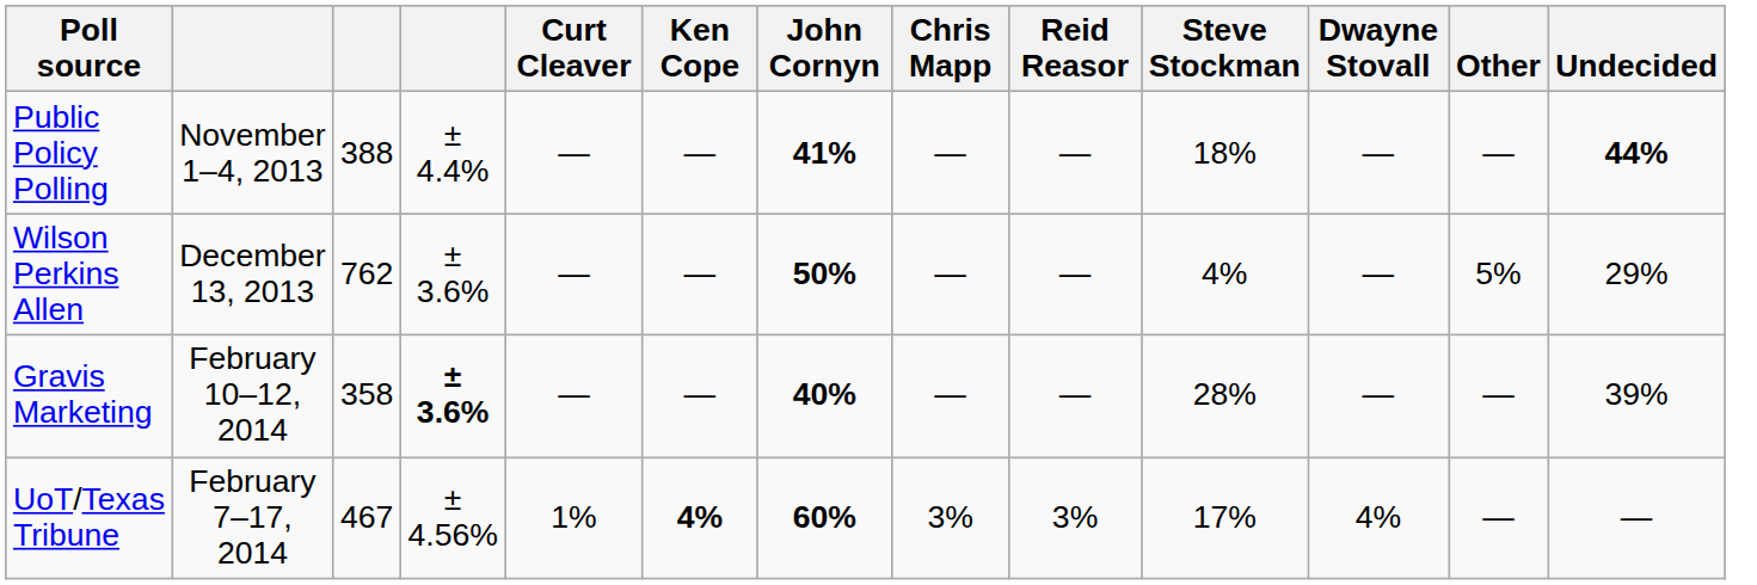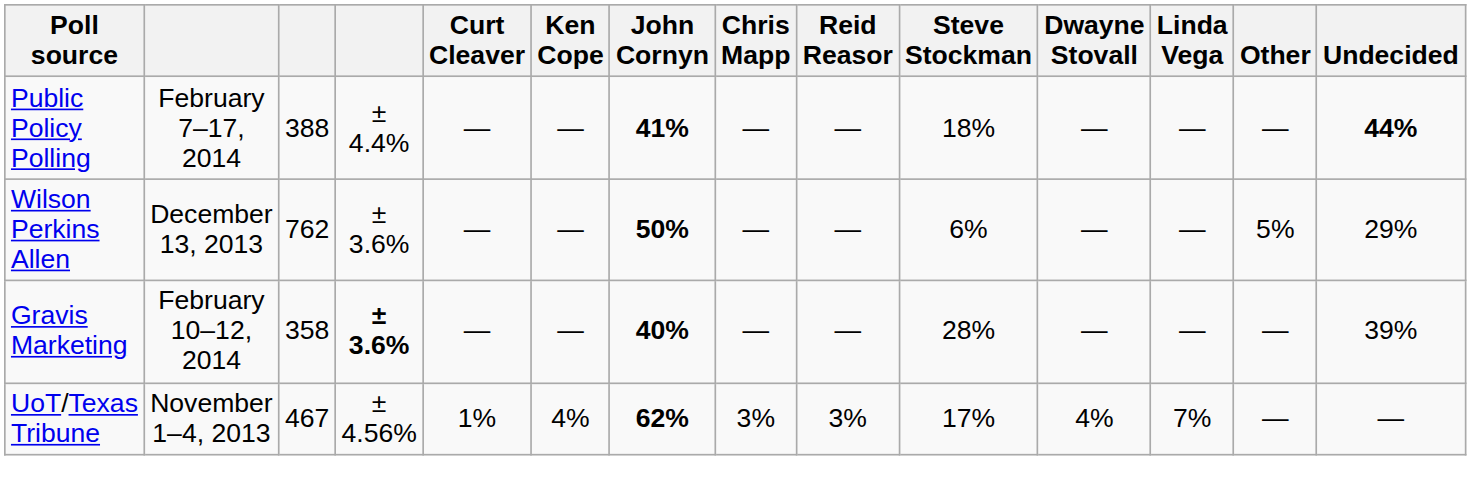+ column: Linda Vega | — | — | — | 7%
Public Policy Polling | column 2: November 1–4, 2013 -> February 7–17, 2014
Wilson Perkins Allen | Steve Stockman: 4% -> 6%
UoT/Texas Tribune | column 2: February 7–17, 2014 -> November 1–4, 2013
UoT/Texas Tribune | Ken Cope: bold -> normal
UoT/Texas Tribune | John Cornyn: 60% -> 62%
